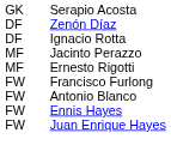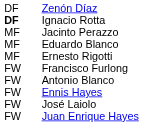- row: GK | Serapio Acosta
Ignacio Rotta | column 1: normal -> bold
+ row: MF | Eduardo Blanco
+ row: FW | José Laiolo
